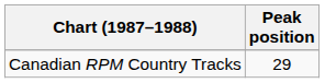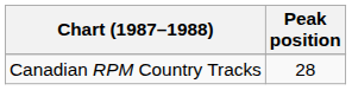Canadian RPM Country Tracks | Peak position: 29 -> 28
